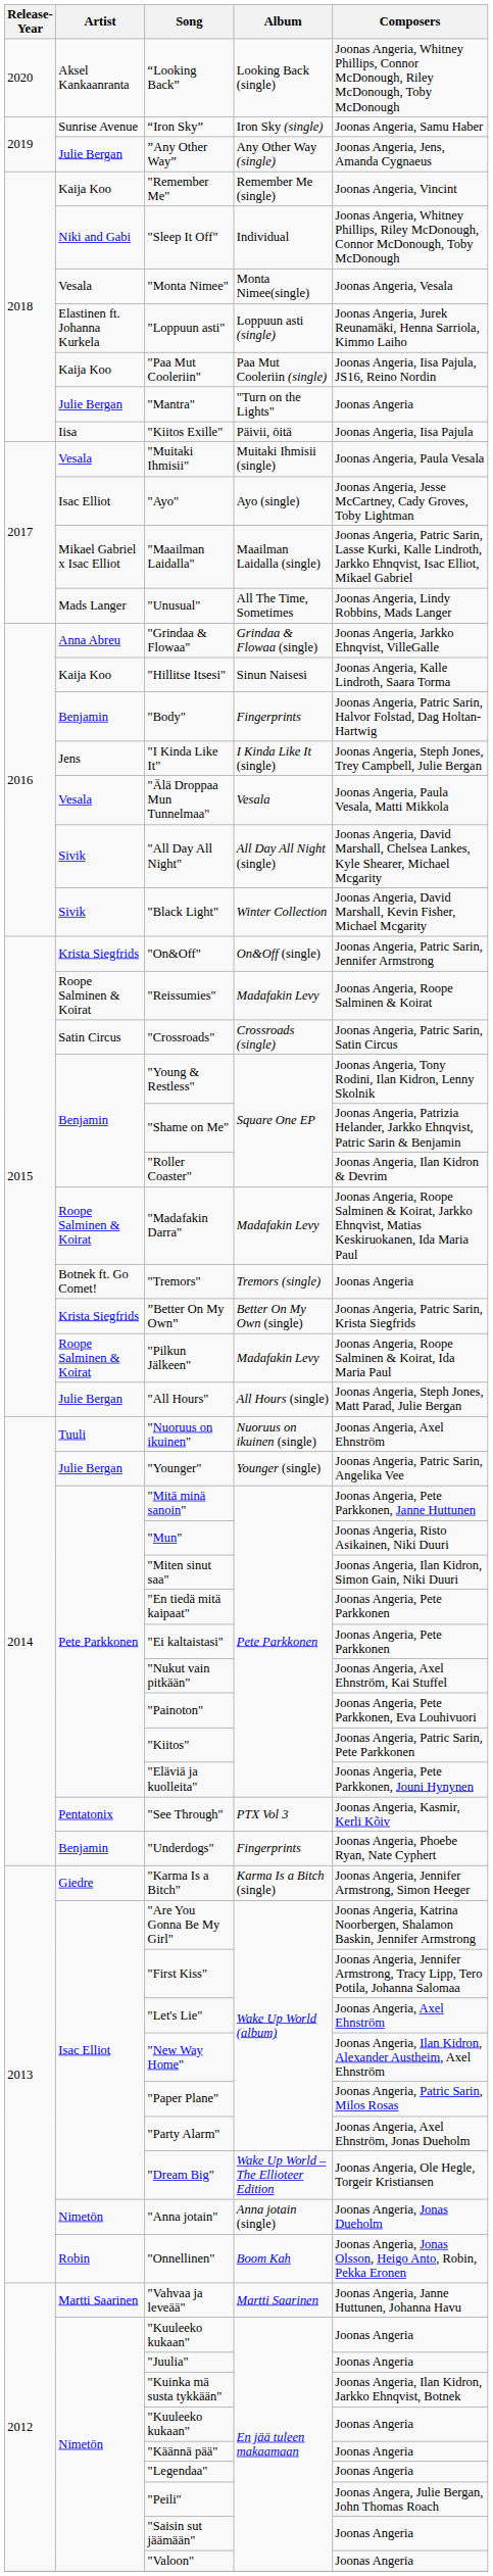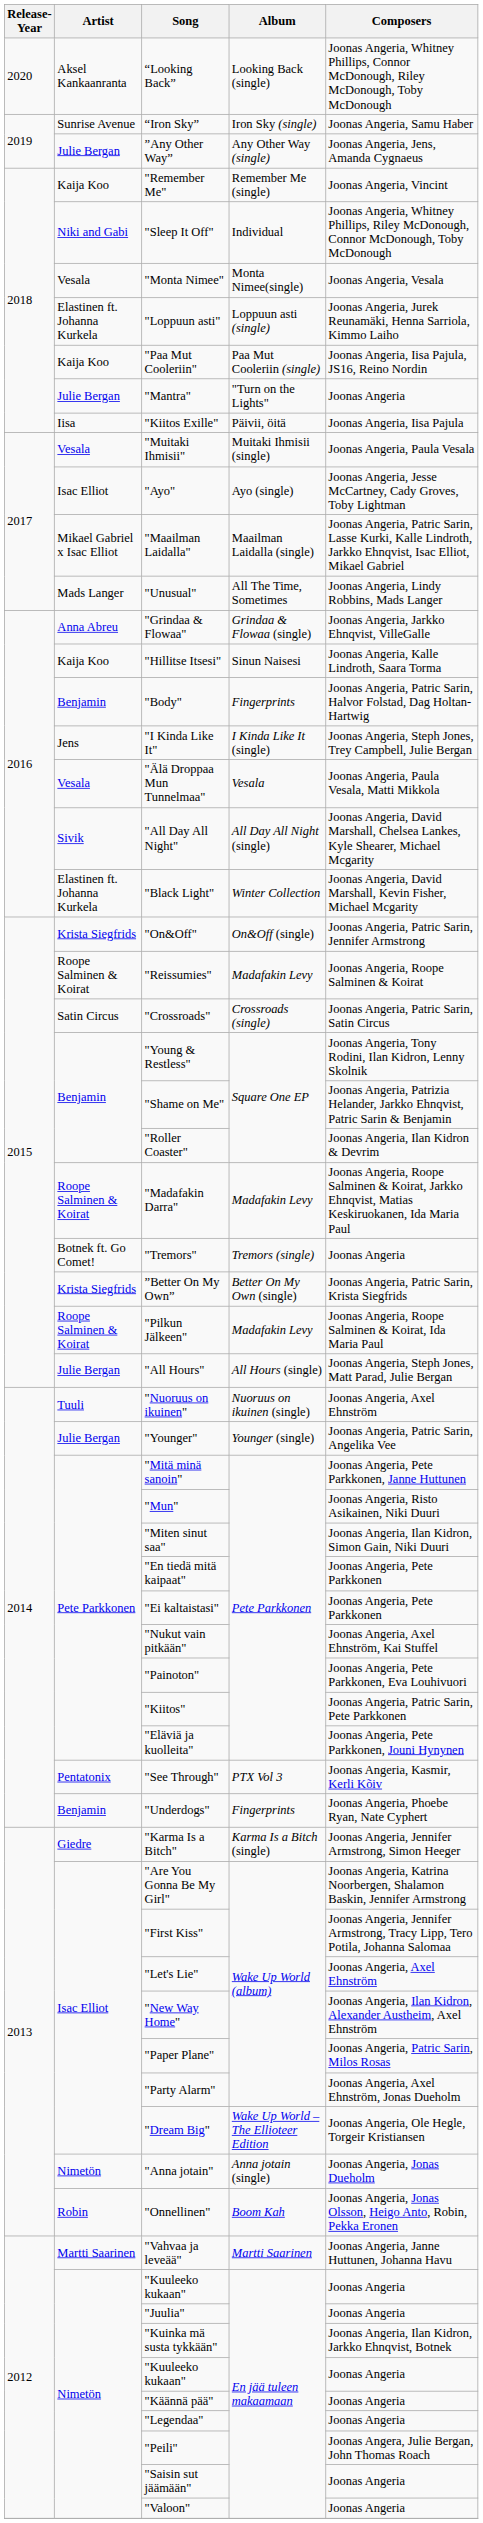"Black Light" | Artist: Sivik -> Elastinen ft. Johanna Kurkela
